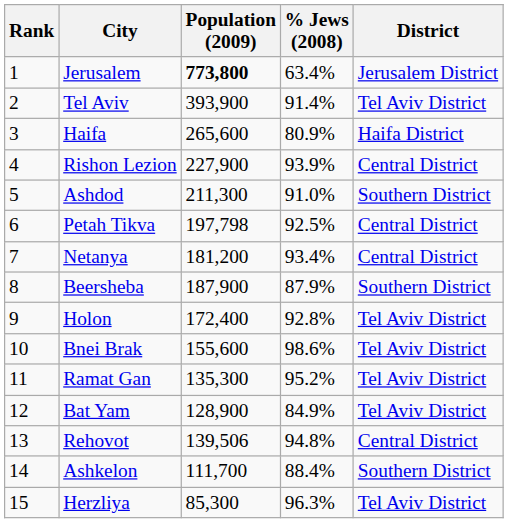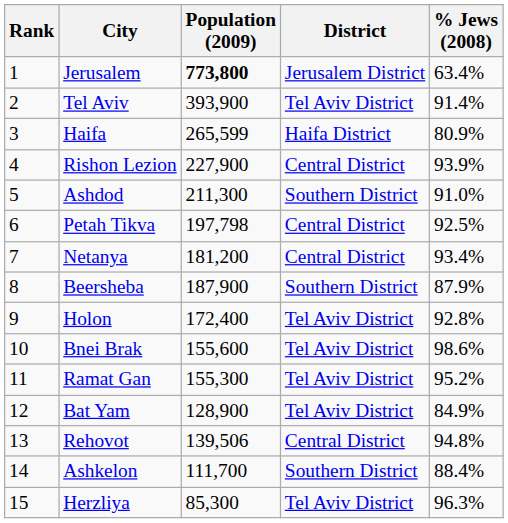columns swapped: % Jews (2008) <-> District
Haifa | Population (2009): 265,600 -> 265,599
Ramat Gan | Population (2009): 135,300 -> 155,300
